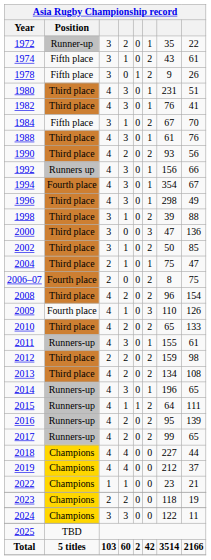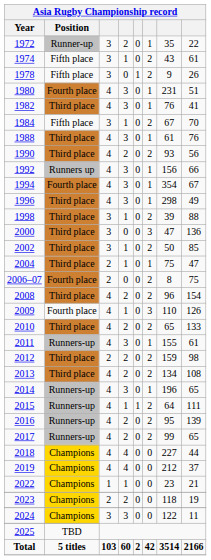1980 | Position: Third place -> Fourth place
